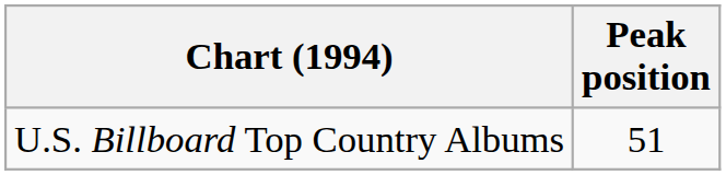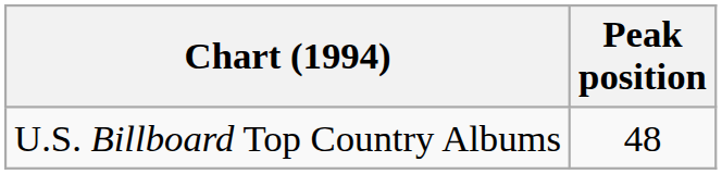U.S. Billboard Top Country Albums | Peak position: 51 -> 48
